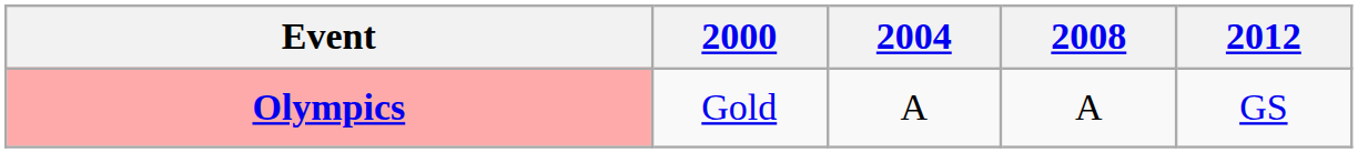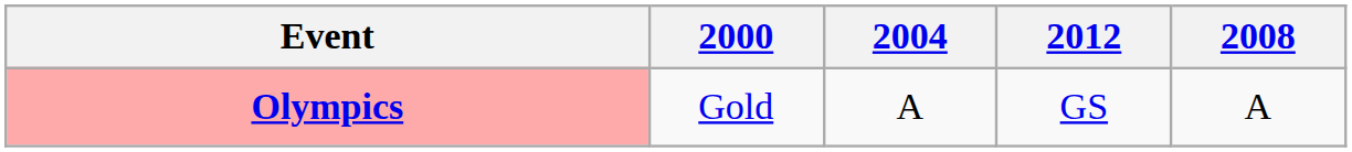columns swapped: 2008 <-> 2012
